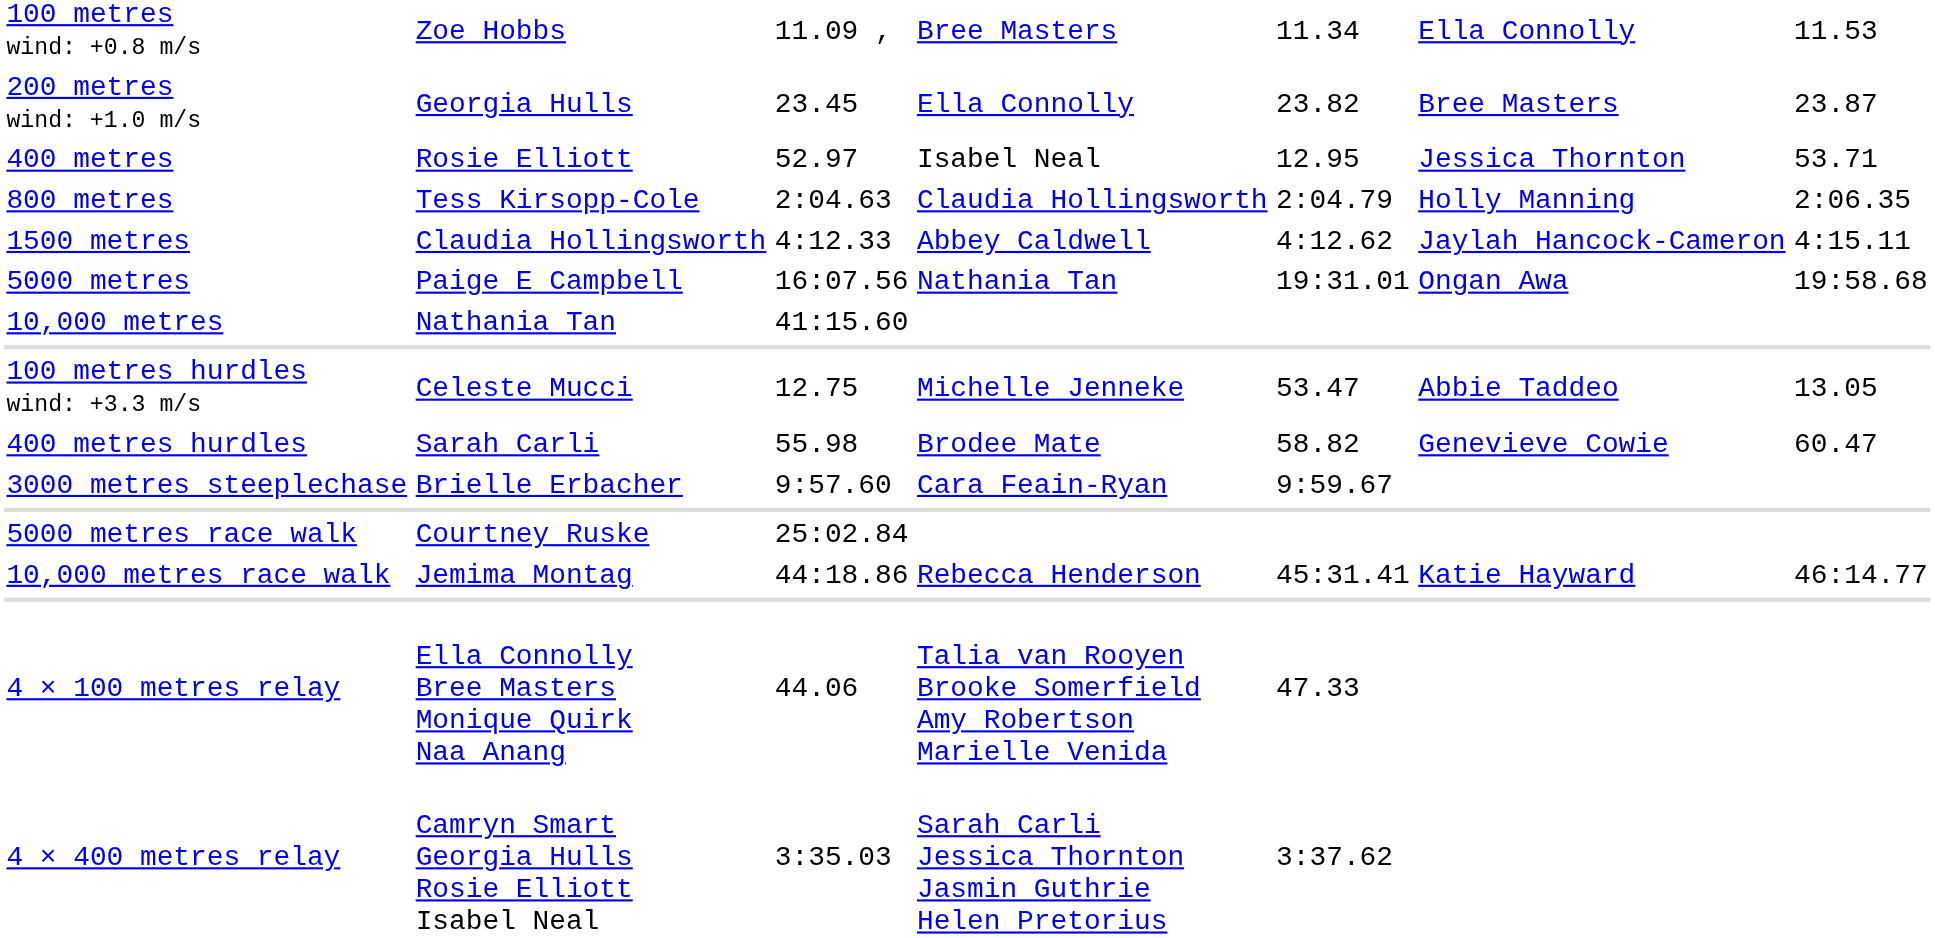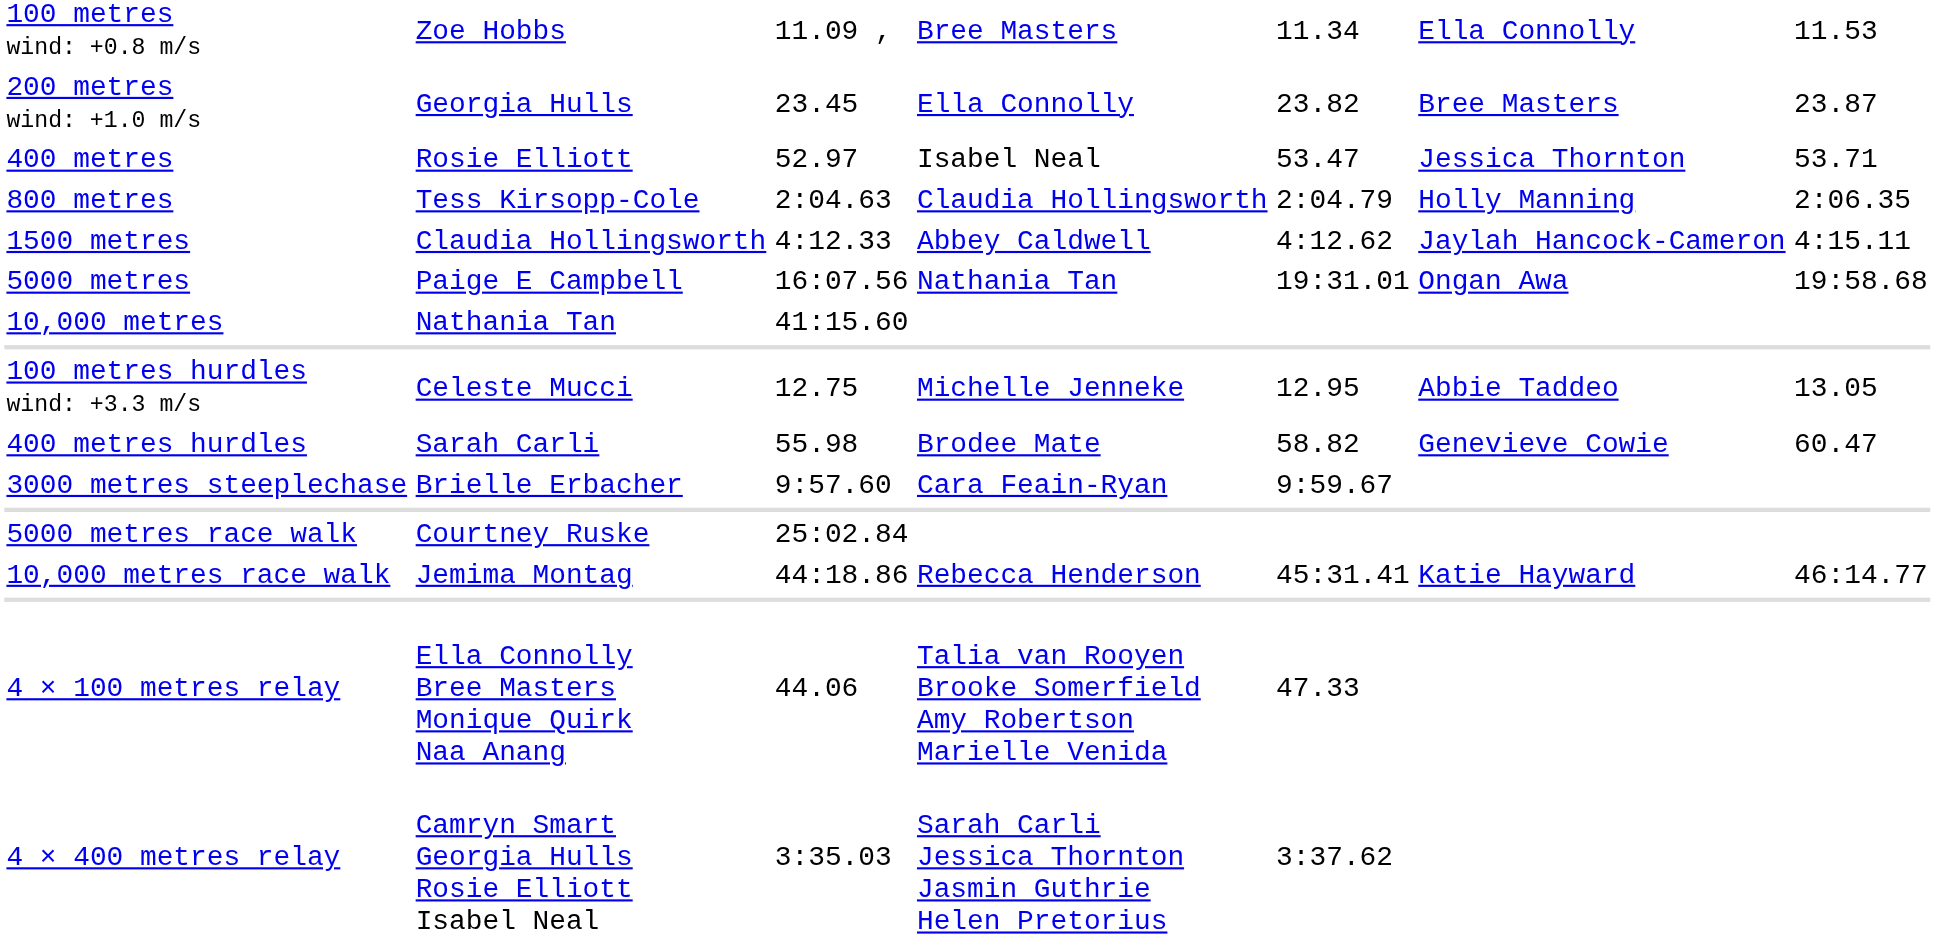400 metres | column 5: 12.95 -> 53.47
100 metres hurdles wind: +3.3 m/s | column 5: 53.47 -> 12.95
